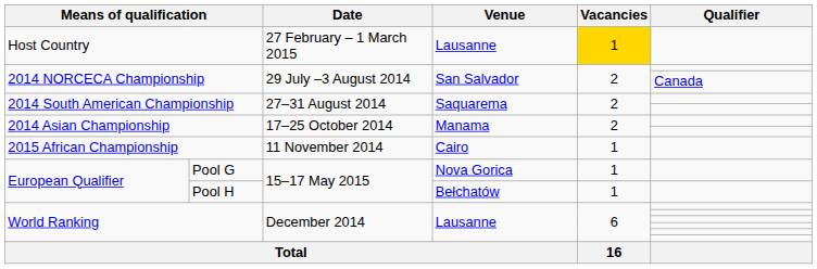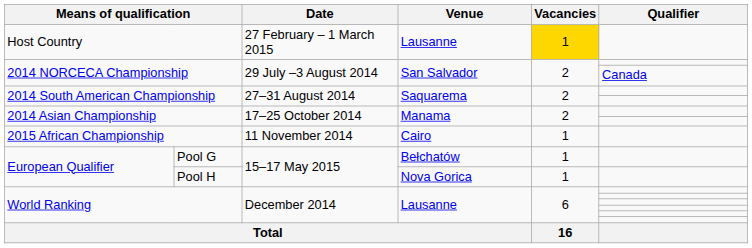Pool G | Venue: Nova Gorica -> Bełchatów
Pool H | Venue: Bełchatów -> Nova Gorica
